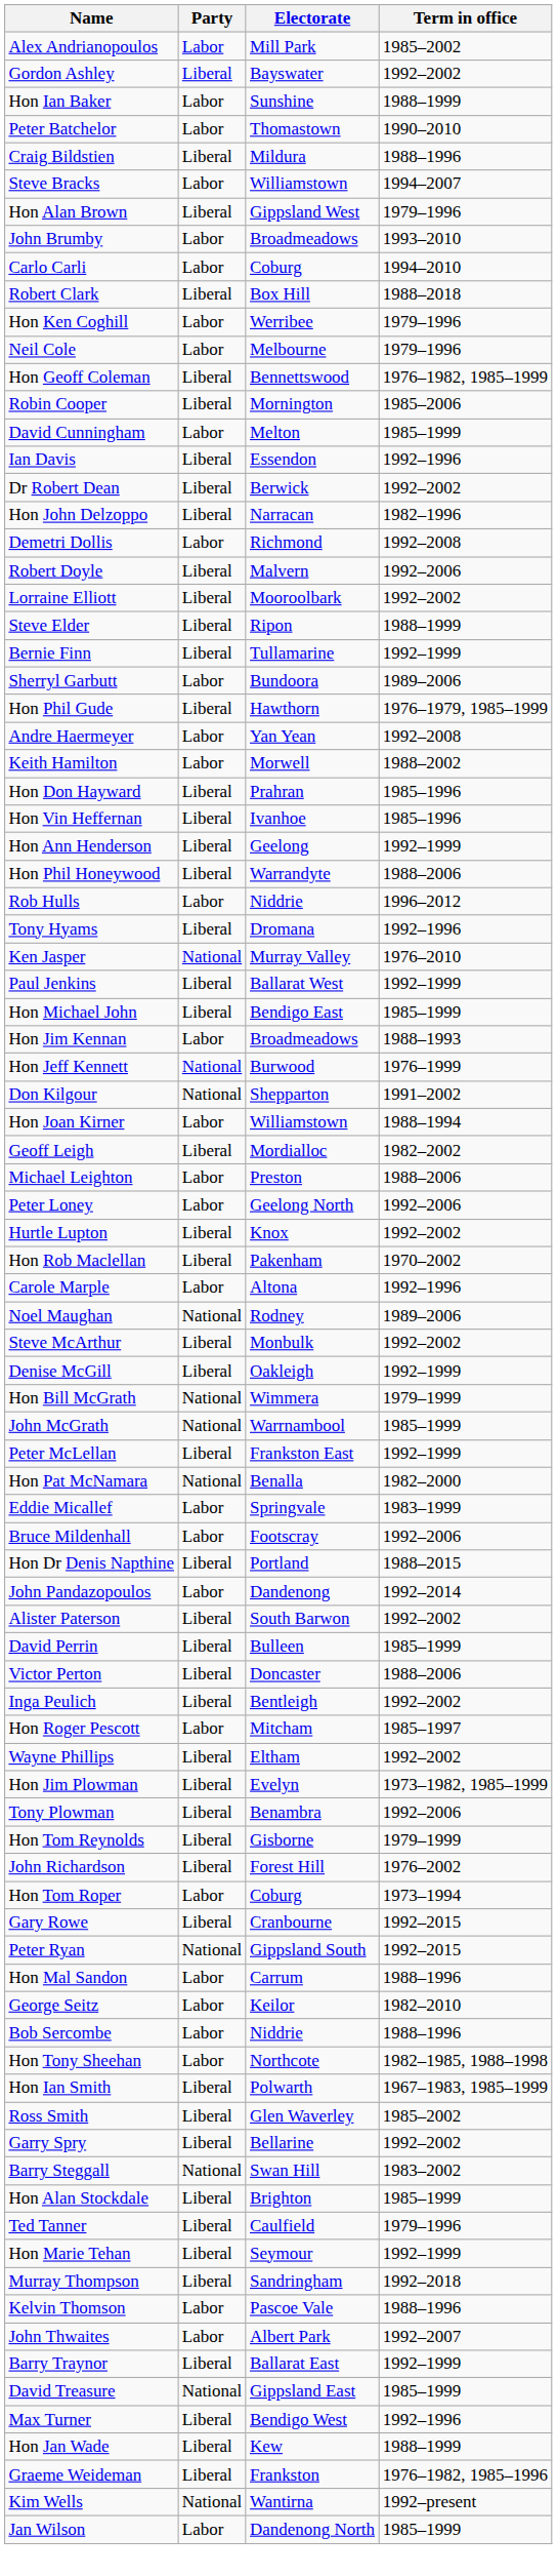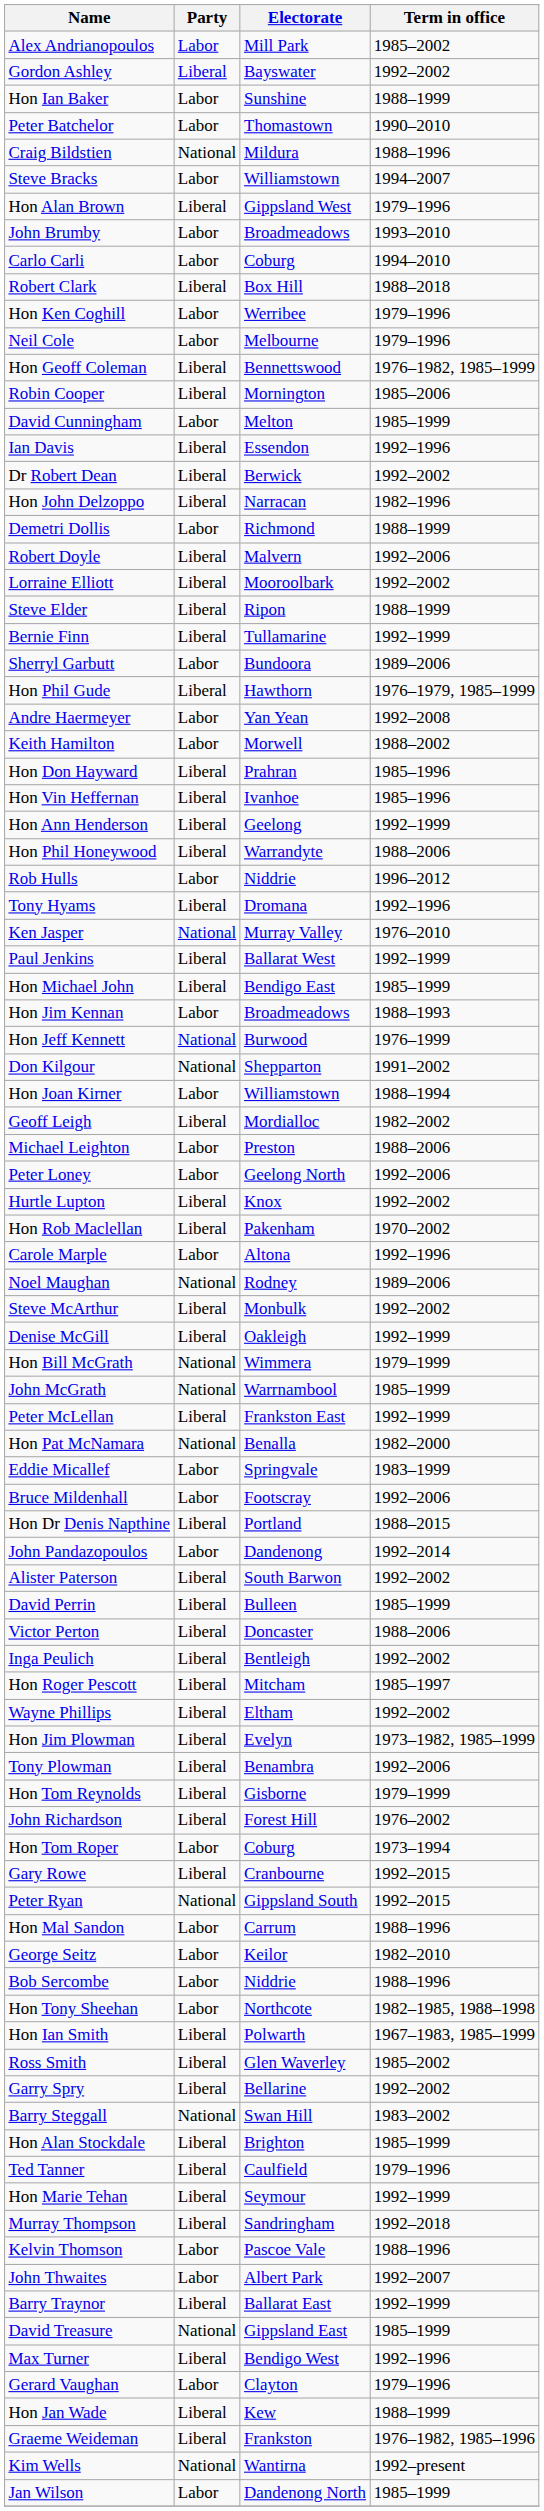Craig Bildstien | Party: Liberal -> National
Demetri Dollis | Term in office: 1992–2008 -> 1988–1999
Hon Roger Pescott | Party: Labor -> Liberal
+ row: Gerard Vaughan | Labor | Clayton | 1979–1996
